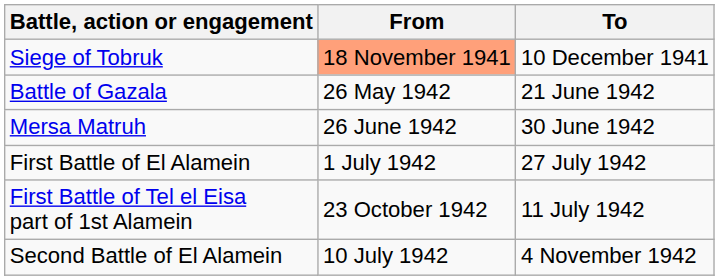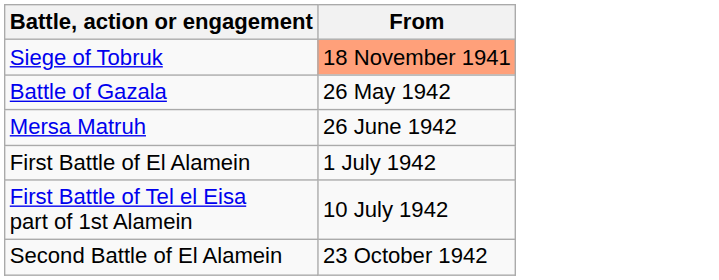- column: To | 10 December 1941 | 21 June 1942 | 30 June 1942 | 27 July 1942 | 11 July 1942 | 4 November 1942
First Battle of Tel el Eisa part of 1st Alamein | From: 23 October 1942 -> 10 July 1942
Second Battle of El Alamein | From: 10 July 1942 -> 23 October 1942
